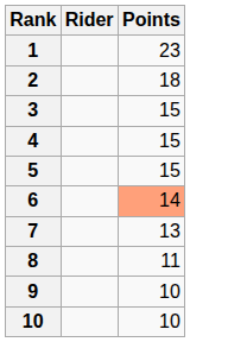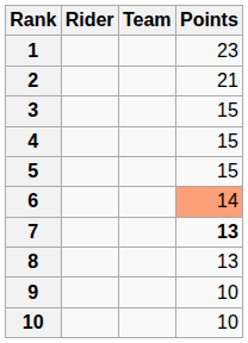+ column: Team
2 | Points: 18 -> 21
7 | Points: normal -> bold
8 | Points: 11 -> 13
